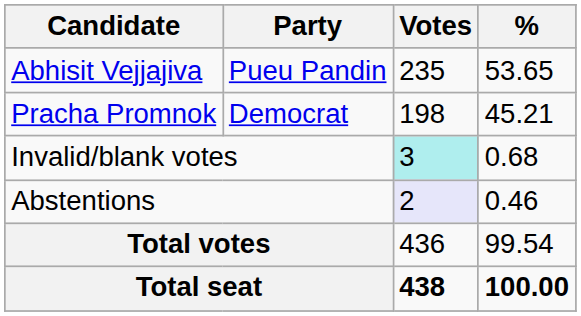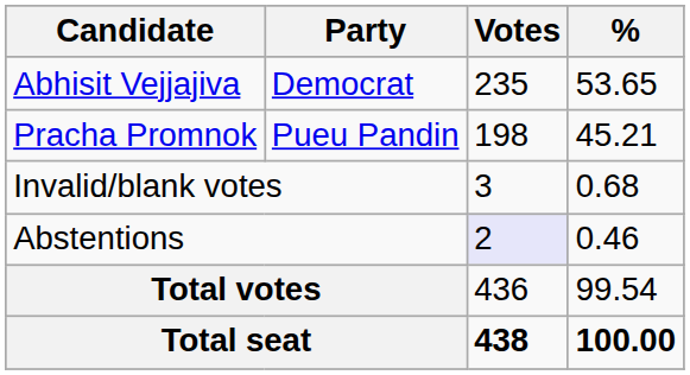Abhisit Vejjajiva | Party: Pueu Pandin -> Democrat
Pracha Promnok | Party: Democrat -> Pueu Pandin
Invalid/blank votes | Votes: paleturquoise background -> no background
